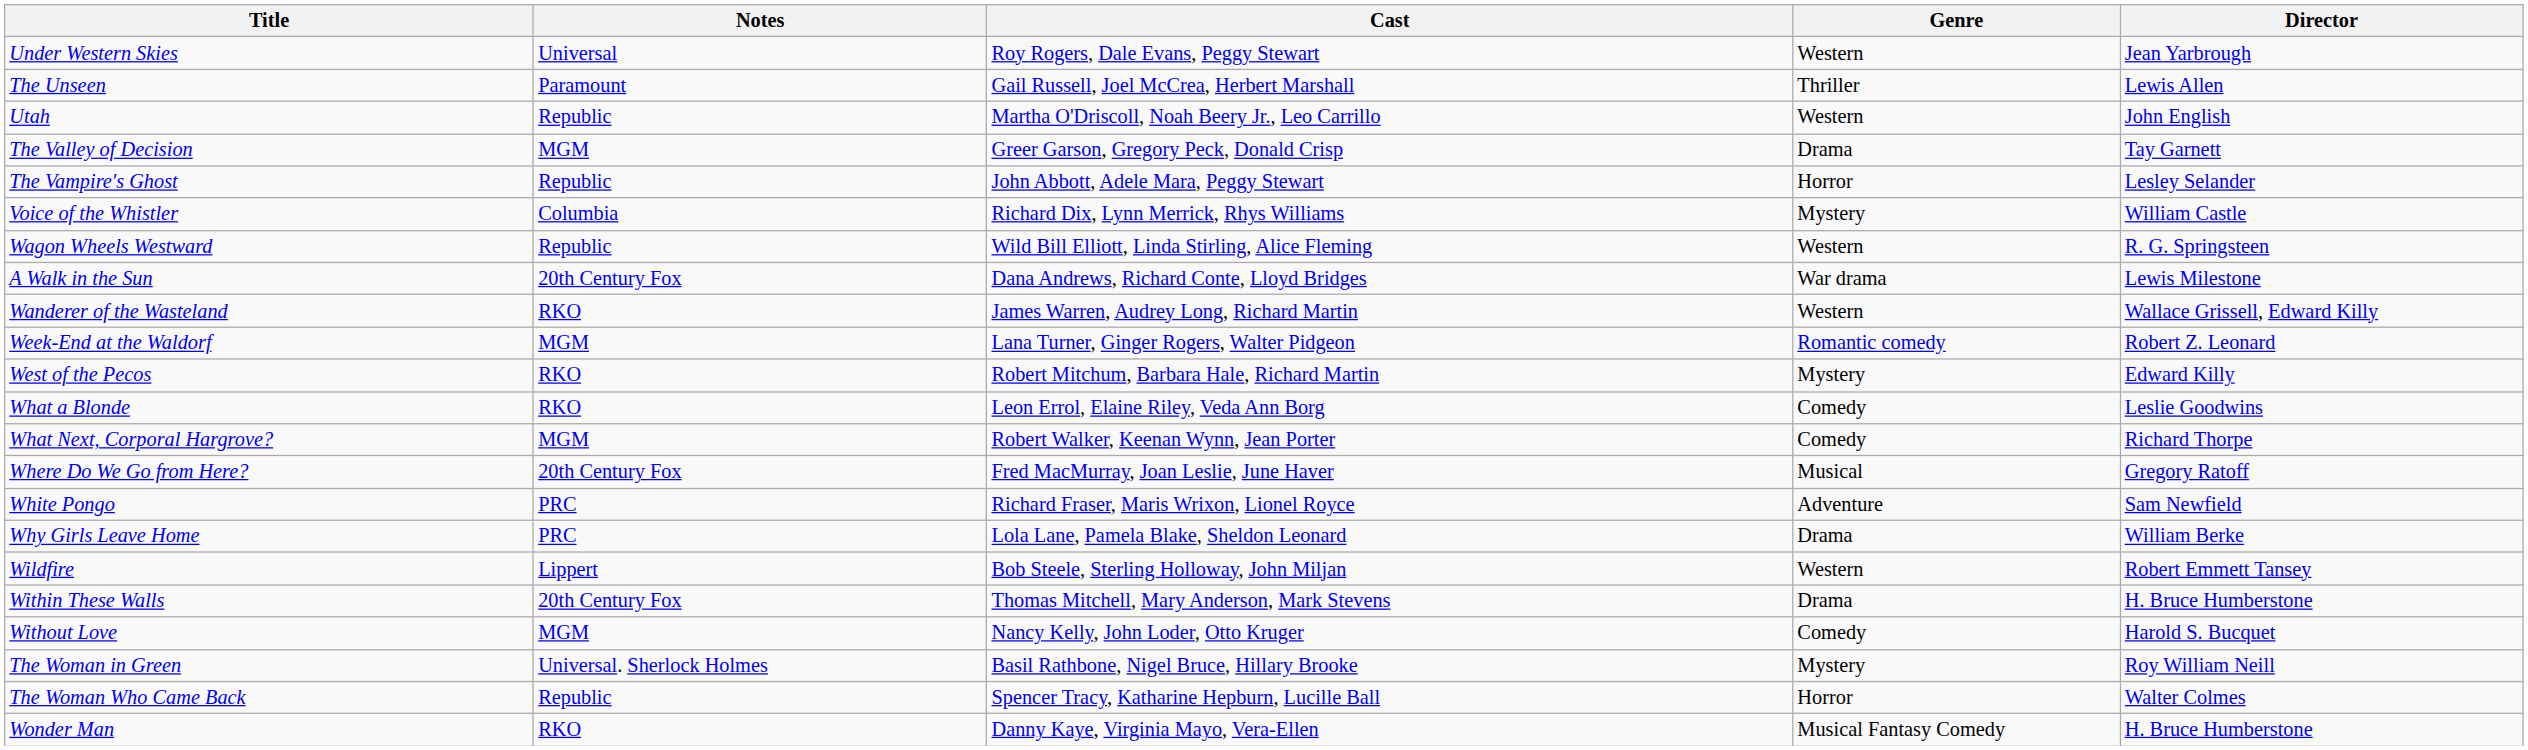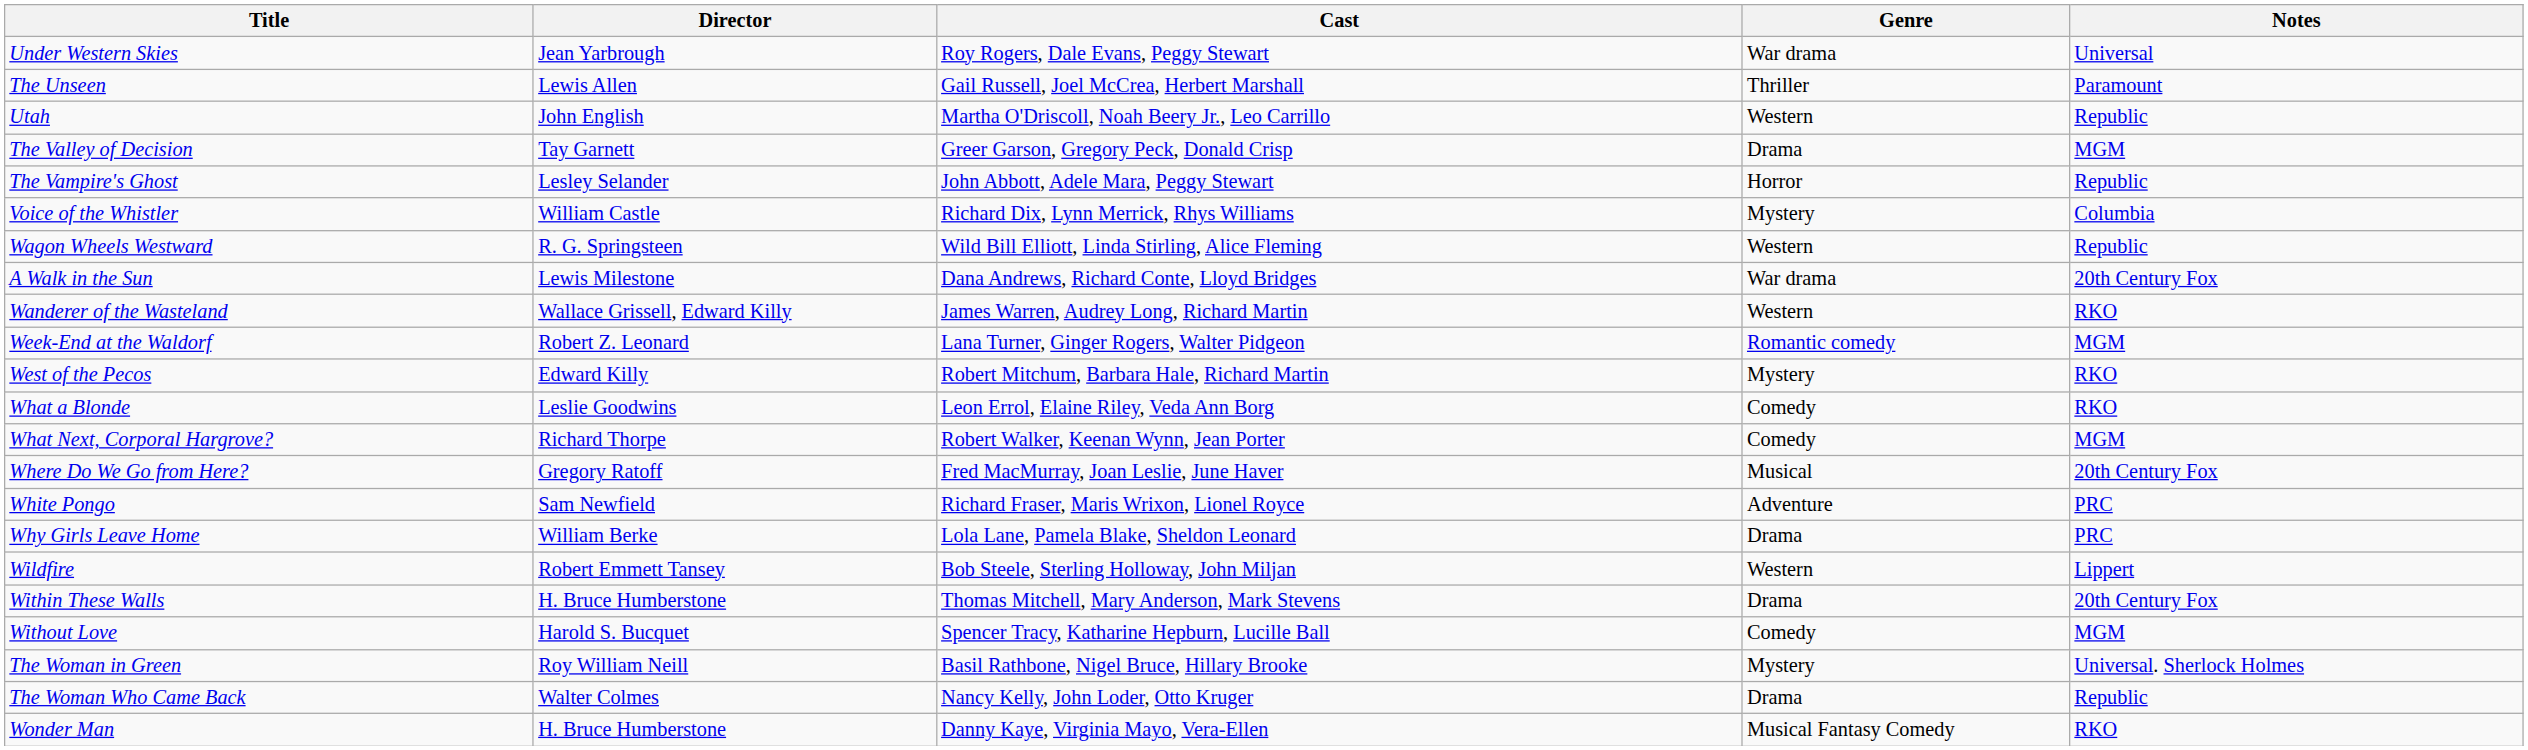columns swapped: Director <-> Notes
Under Western Skies | Genre: Western -> War drama
Without Love | Cast: Nancy Kelly, John Loder, Otto Kruger -> Spencer Tracy, Katharine Hepburn, Lucille Ball
The Woman Who Came Back | Cast: Spencer Tracy, Katharine Hepburn, Lucille Ball -> Nancy Kelly, John Loder, Otto Kruger
The Woman Who Came Back | Genre: Horror -> Drama
